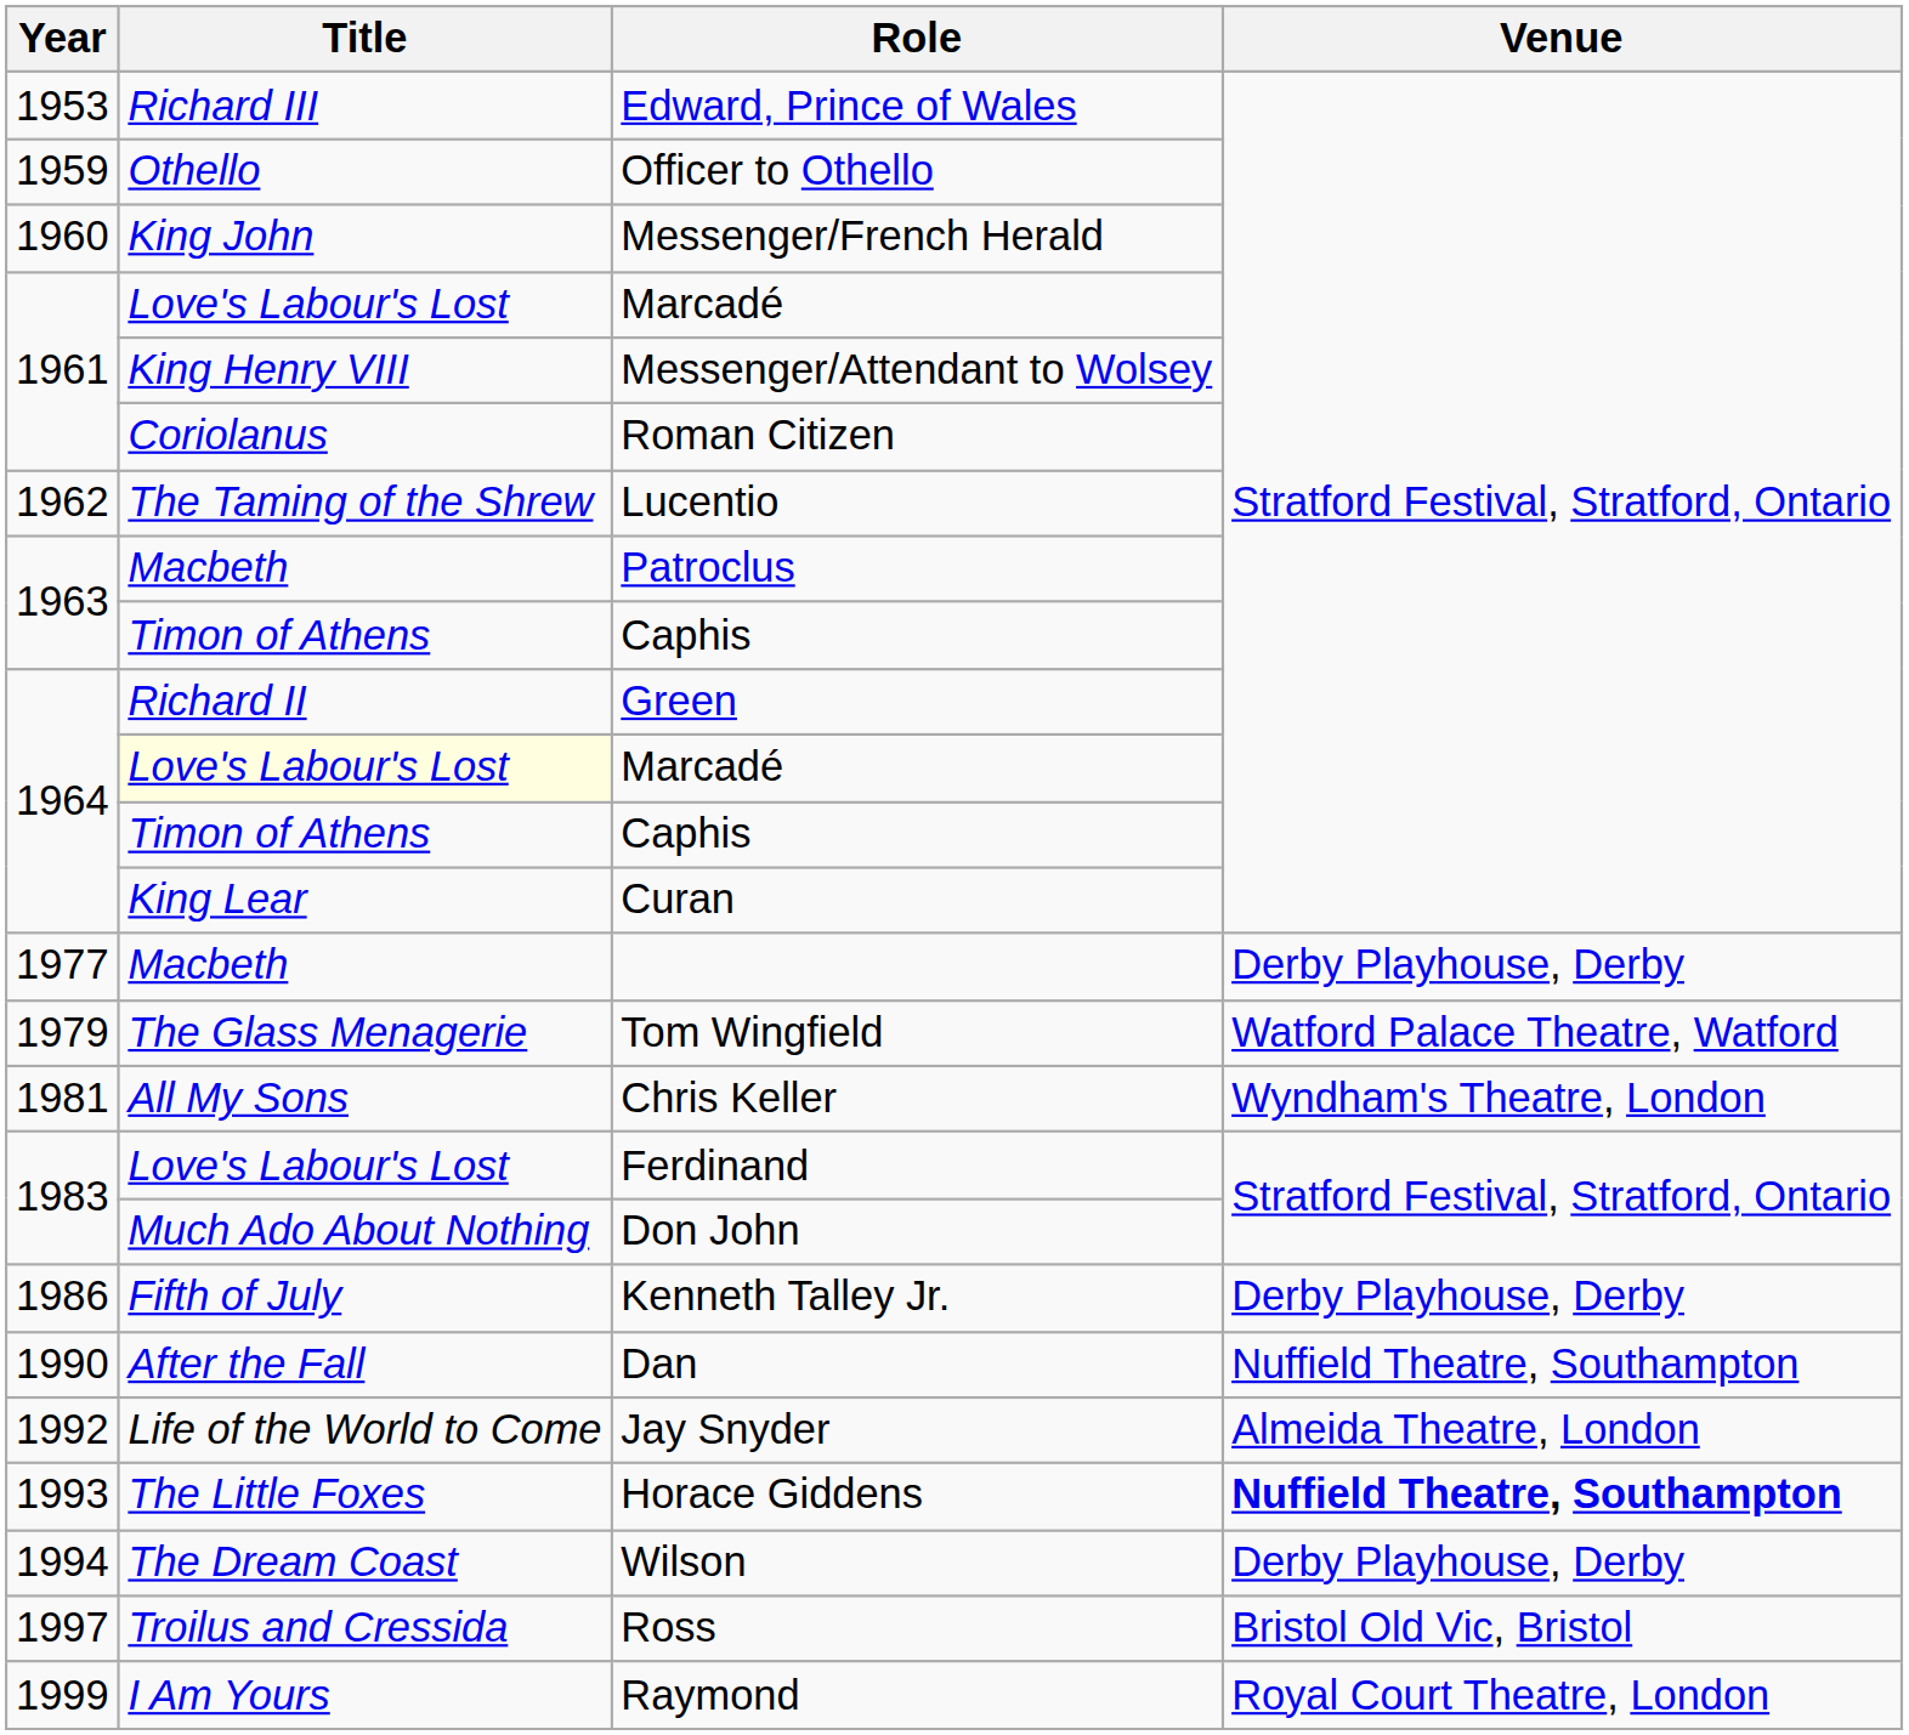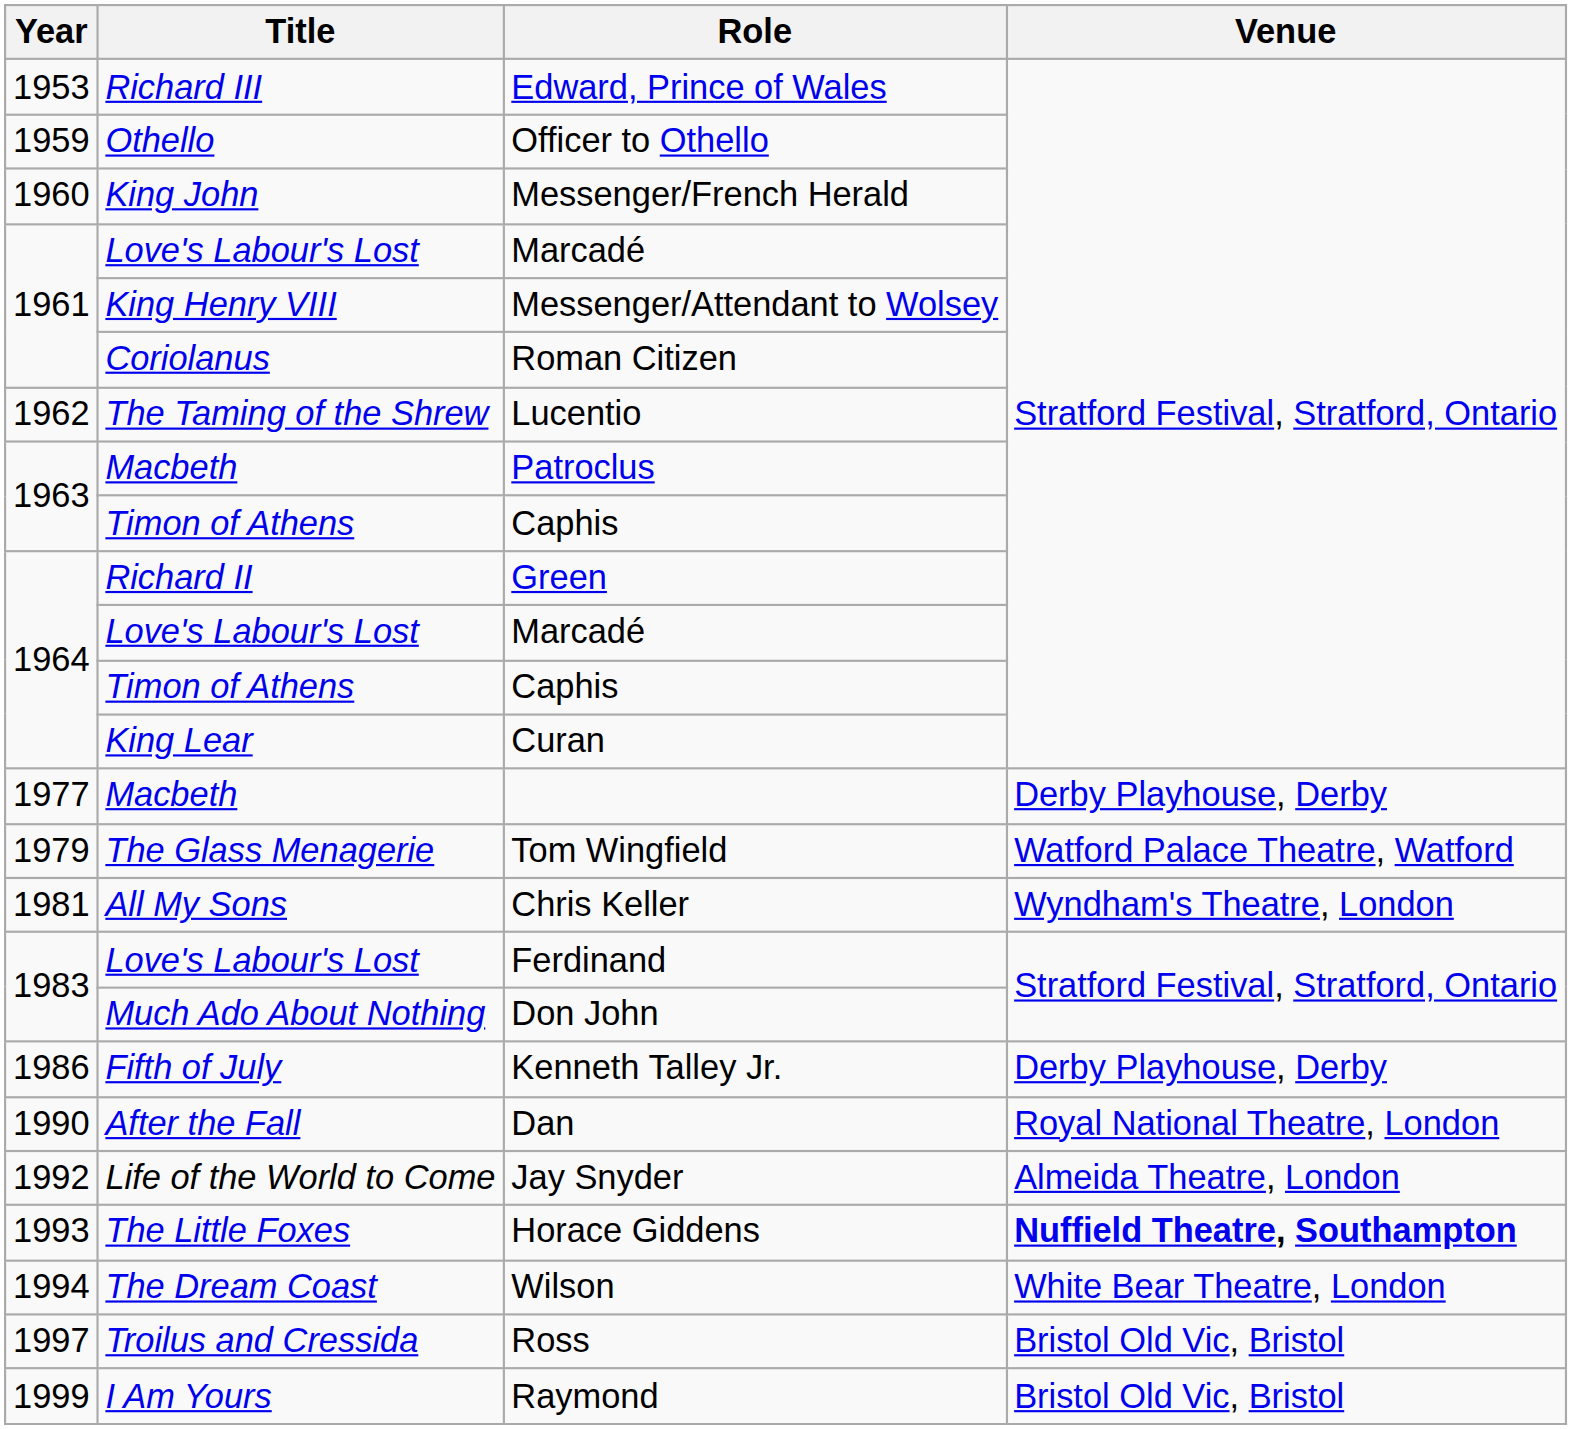1964 / Marcadé | Title: lightyellow background -> no background
Dan | Venue: Nuffield Theatre, Southampton -> Royal National Theatre, London
Wilson | Venue: Derby Playhouse, Derby -> White Bear Theatre, London
Raymond | Venue: Royal Court Theatre, London -> Bristol Old Vic, Bristol
